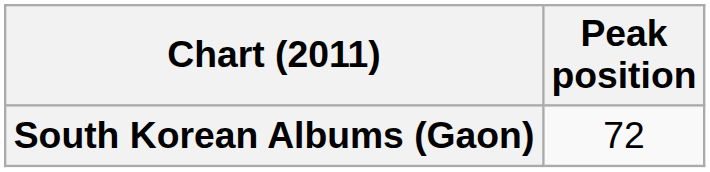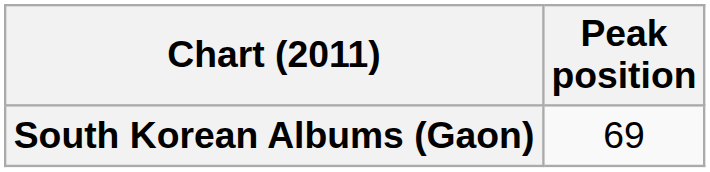South Korean Albums (Gaon) | Peak position: 72 -> 69
